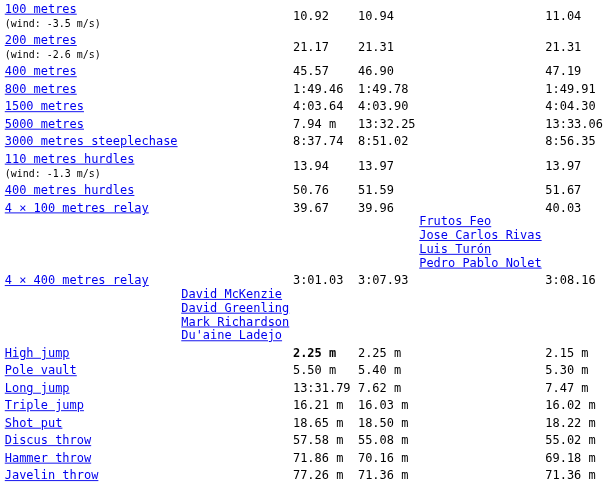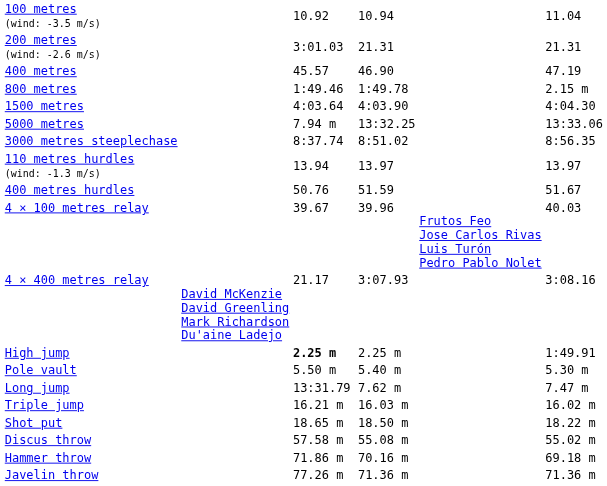200 metres (wind: -2.6 m/s) | column 3: 21.17 -> 3:01.03
800 metres | column 7: 1:49.91 -> 2.15 m
4 × 400 metres relay | column 3: 3:01.03 -> 21.17
High jump | column 7: 2.15 m -> 1:49.91
